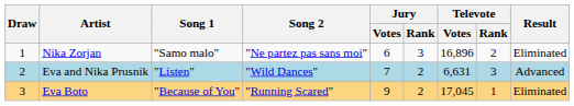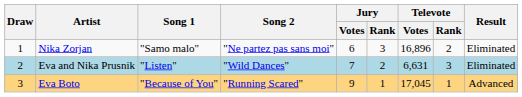Eva and Nika Prusnik | Result: Advanced -> Eliminated
Eva Boto | Jury / Rank: 2 -> 1
Eva Boto | Result: Eliminated -> Advanced
